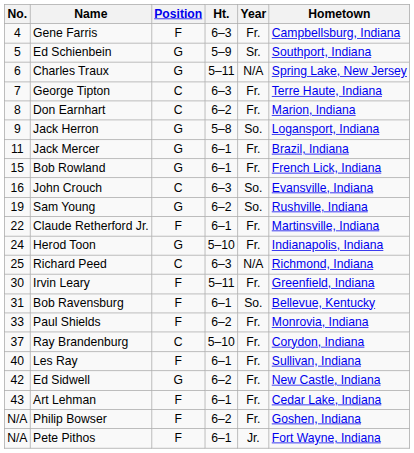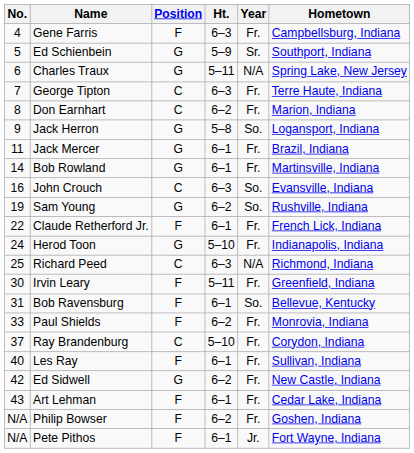Bob Rowland | No.: 15 -> 14
Bob Rowland | Hometown: French Lick, Indiana -> Martinsville, Indiana
Claude Retherford Jr. | Hometown: Martinsville, Indiana -> French Lick, Indiana
